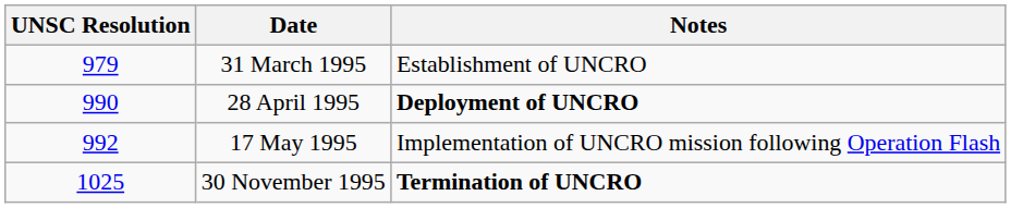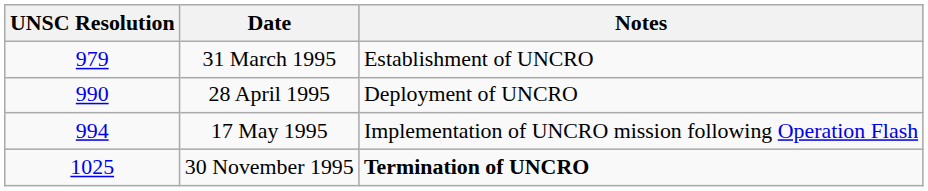28 April 1995 | Notes: bold -> normal
17 May 1995 | UNSC Resolution: 992 -> 994
